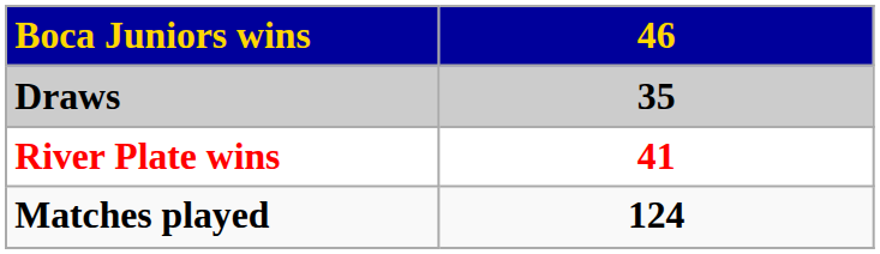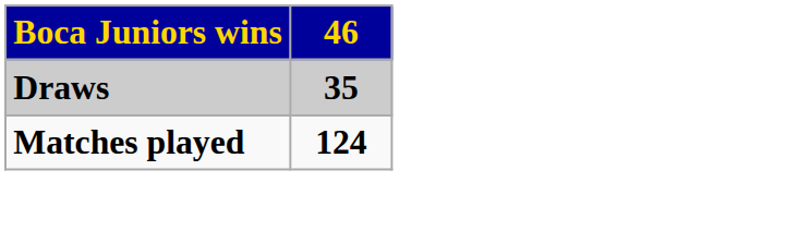- row: River Plate wins | 41
